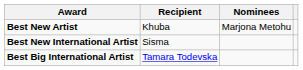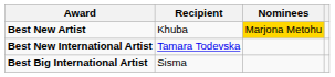Best New Artist | Nominees: no background -> gold background
Best New International Artist | Recipient: Sisma -> Tamara Todevska
Best Big International Artist | Recipient: Tamara Todevska -> Sisma
